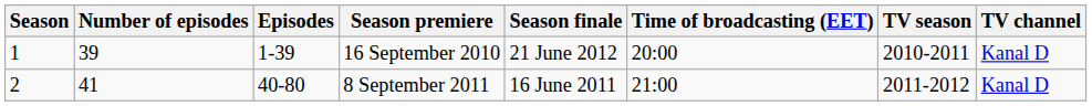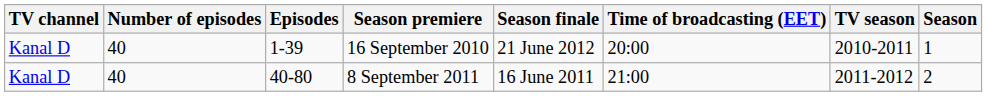columns swapped: Season <-> TV channel
16 September 2010 | Number of episodes: 39 -> 40
8 September 2011 | Number of episodes: 41 -> 40
